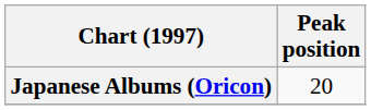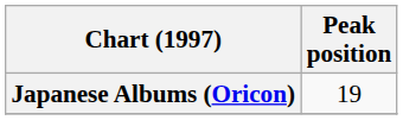Japanese Albums (Oricon) | Peak position: 20 -> 19
